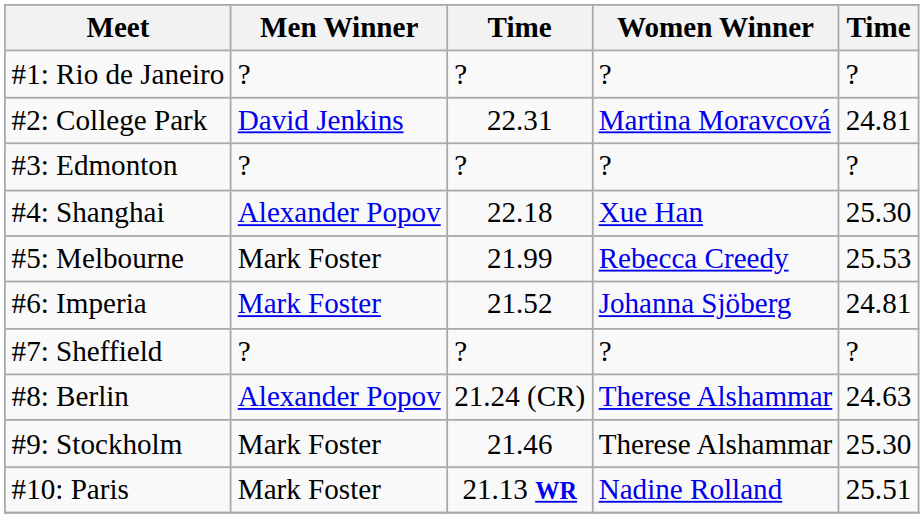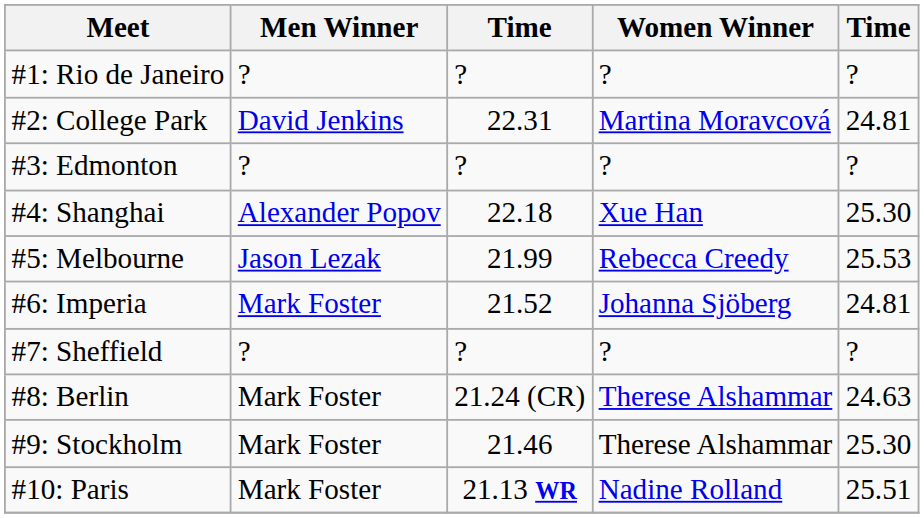#5: Melbourne | Men Winner: Mark Foster -> Jason Lezak
#8: Berlin | Men Winner: Alexander Popov -> Mark Foster
